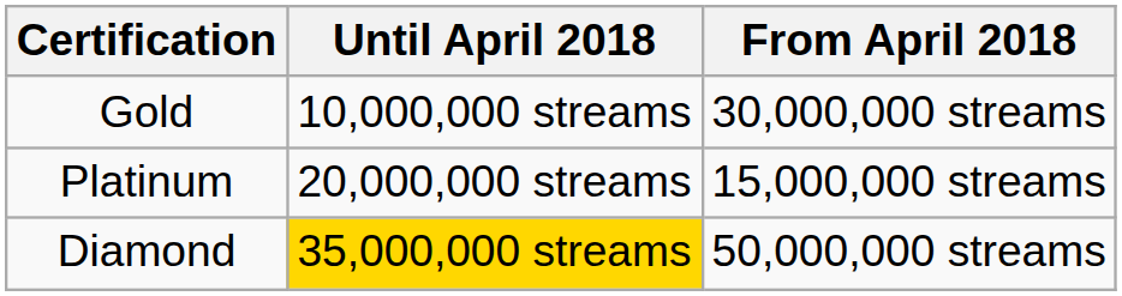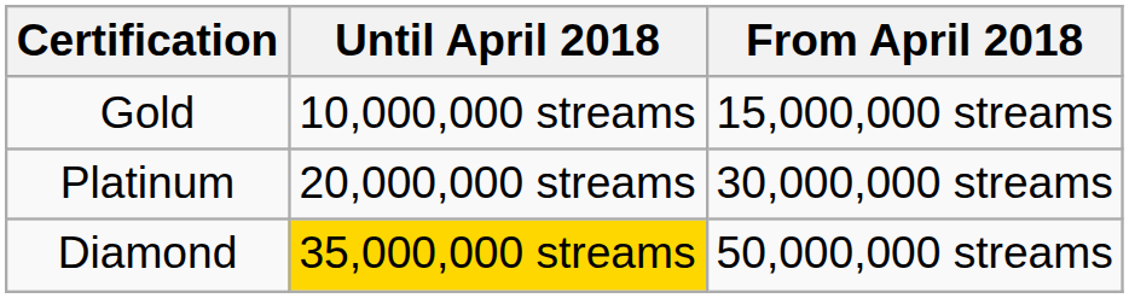Gold | From April 2018: 30,000,000 streams -> 15,000,000 streams
Platinum | From April 2018: 15,000,000 streams -> 30,000,000 streams
